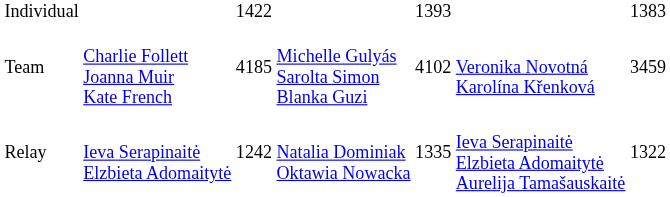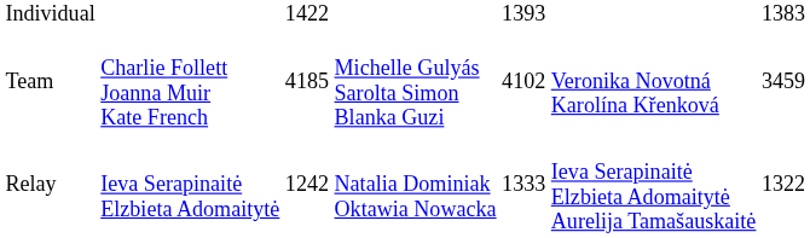Relay | column 5: 1335 -> 1333
